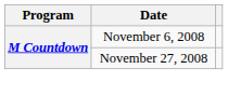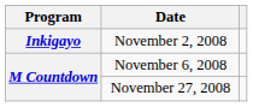+ row: Inkigayo | November 2, 2008
